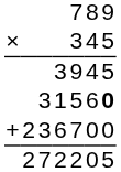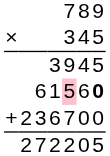1 | column 3: 3 -> 6
1 | column 5: no background -> pink background
